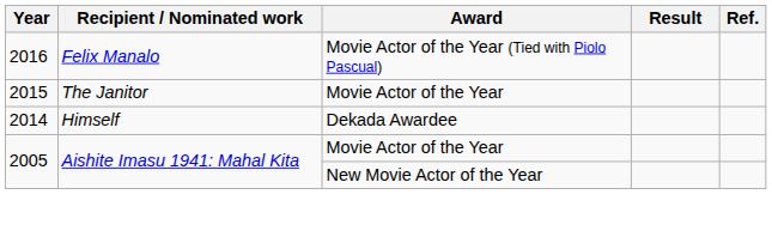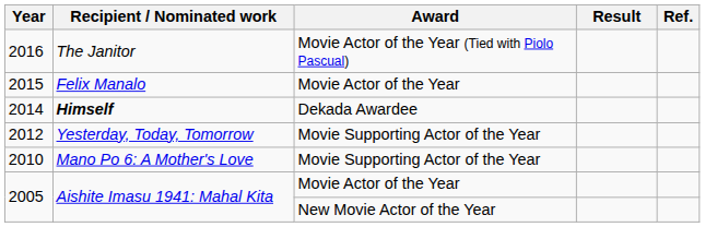2016 | Recipient / Nominated work: Felix Manalo -> The Janitor
2015 | Recipient / Nominated work: The Janitor -> Felix Manalo
2014 | Recipient / Nominated work: normal -> bold
+ row: 2012 | Yesterday, Today, Tomorrow | Movie Supporting Actor of the Year
+ row: 2010 | Mano Po 6: A Mother's Love | Movie Supporting Actor of the Year
